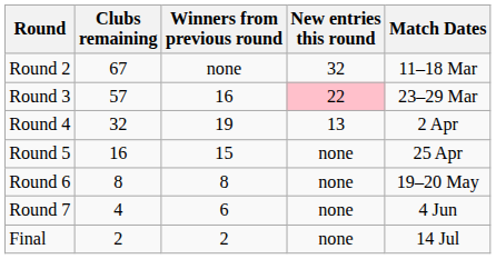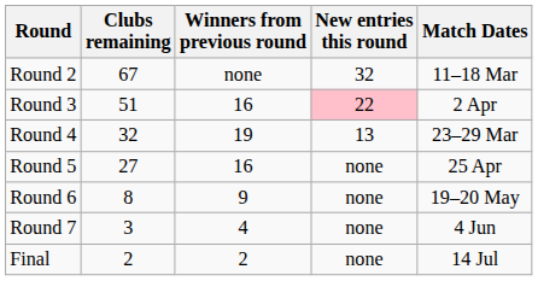Round 3 | Clubs remaining: 57 -> 51
Round 3 | Match Dates: 23–29 Mar -> 2 Apr
Round 4 | Match Dates: 2 Apr -> 23–29 Mar
Round 5 | Clubs remaining: 16 -> 27
Round 5 | Winners from previous round: 15 -> 16
Round 6 | Winners from previous round: 8 -> 9
Round 7 | Clubs remaining: 4 -> 3
Round 7 | Winners from previous round: 6 -> 4
